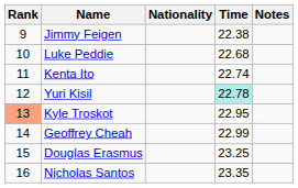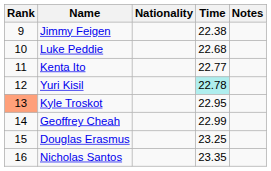Kenta Ito | Time: 22.74 -> 22.77
